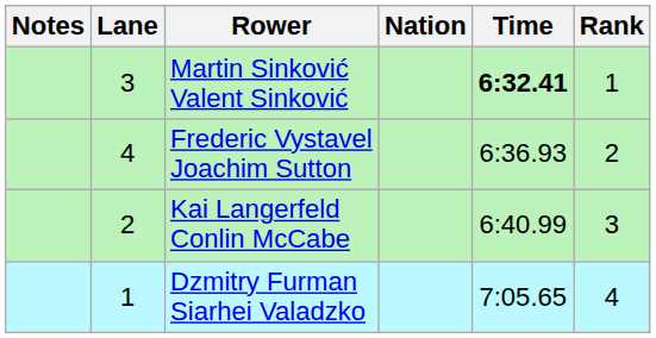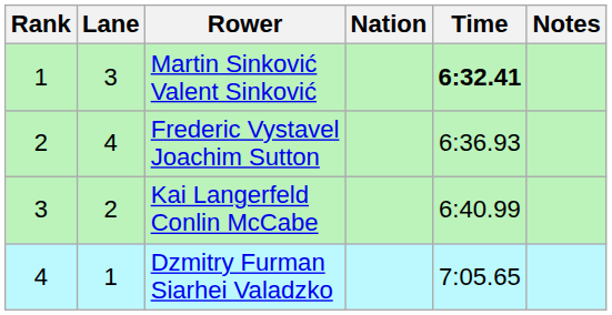columns swapped: Rank <-> Notes
